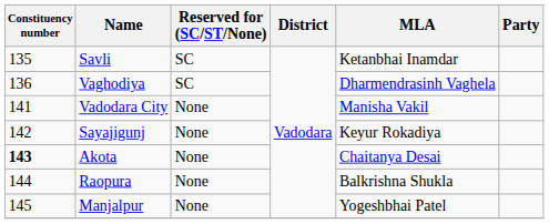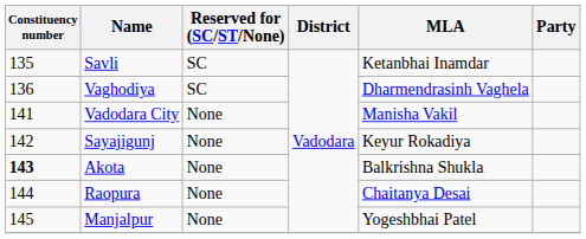Akota | MLA: Chaitanya Desai -> Balkrishna Shukla
Raopura | MLA: Balkrishna Shukla -> Chaitanya Desai
